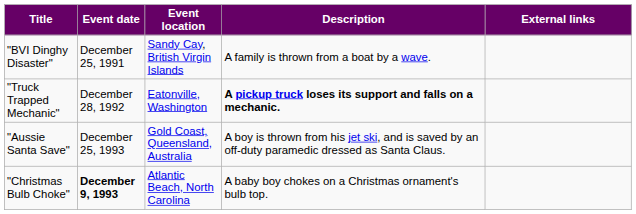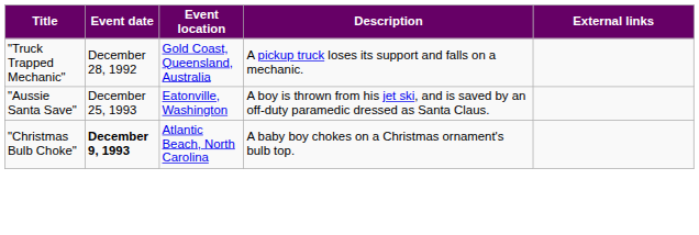- row: "BVI Dinghy Disaster" | December 25, 1991 | Sandy Cay, British Virgin Islands | A family is thrown from a boat by a wave.
"Truck Trapped Mechanic" | Event location: Eatonville, Washington -> Gold Coast, Queensland, Australia
"Truck Trapped Mechanic" | Description: bold -> normal
"Aussie Santa Save" | Event location: Gold Coast, Queensland, Australia -> Eatonville, Washington
